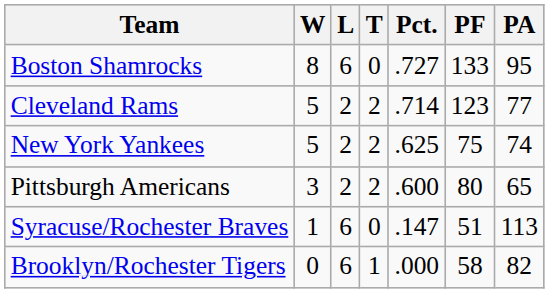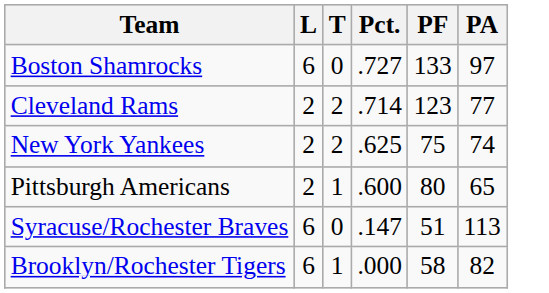- column: W | 8 | 5 | 5 | 3 | 1 | 0
Boston Shamrocks | PA: 95 -> 97
Pittsburgh Americans | T: 2 -> 1
